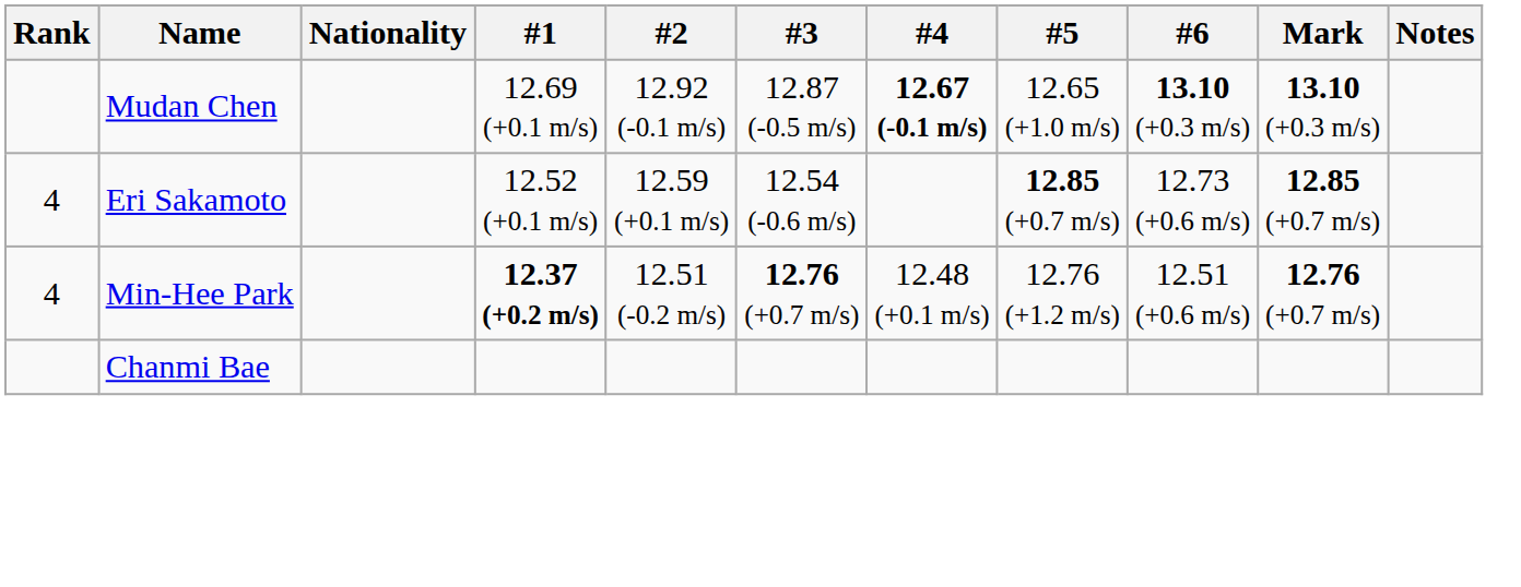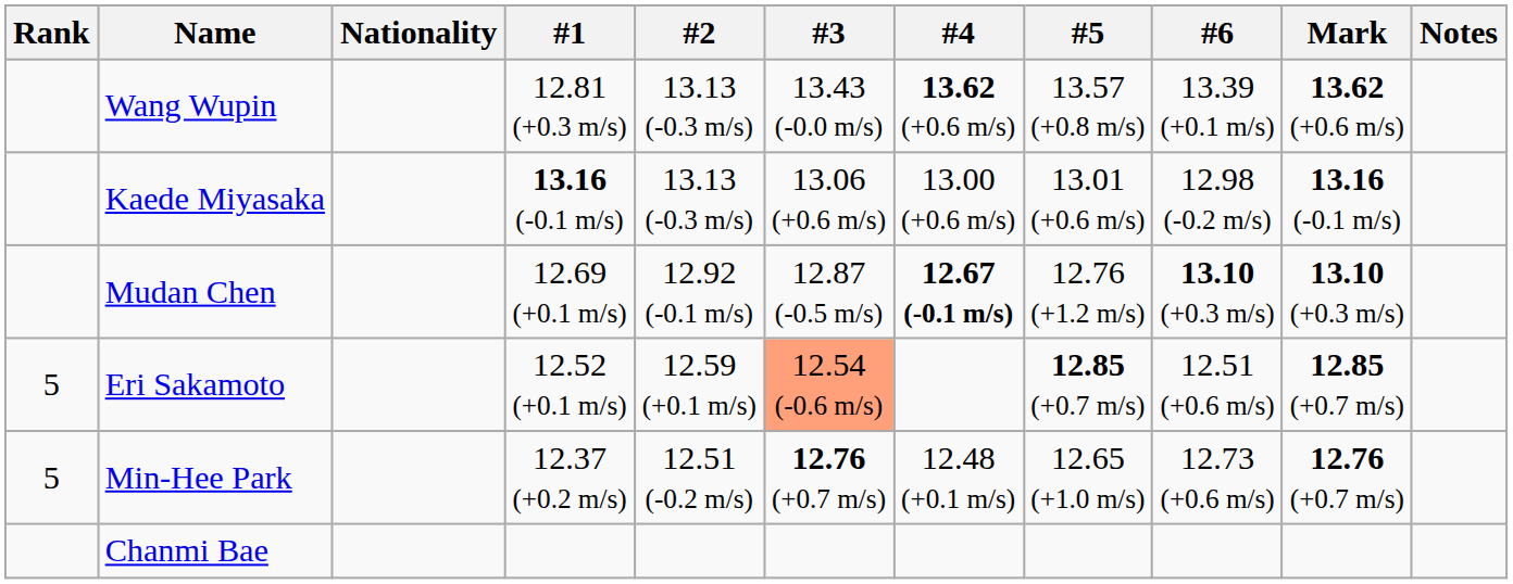+ row: Wang Wupin | 12.81 (+0.3 m/s) | 13.13 (-0.3 m/s) | 13.43 (-0.0 m/s) | 13.62 (+0.6 m/s) | 13.57 (+0.8 m/s) | 13.39 (+0.1 m/s) | 13.62 (+0.6 m/s)
+ row: Kaede Miyasaka | 13.16 (-0.1 m/s) | 13.13 (-0.3 m/s) | 13.06 (+0.6 m/s) | 13.00 (+0.6 m/s) | 13.01 (+0.6 m/s) | 12.98 (-0.2 m/s) | 13.16 (-0.1 m/s)
Mudan Chen | #5: 12.65 (+1.0 m/s) -> 12.76 (+1.2 m/s)
Eri Sakamoto | Rank: 4 -> 5
Eri Sakamoto | #3: no background -> lightsalmon background
Eri Sakamoto | #6: 12.73 (+0.6 m/s) -> 12.51 (+0.6 m/s)
Min-Hee Park | Rank: 4 -> 5
Min-Hee Park | #1: bold -> normal
Min-Hee Park | #5: 12.76 (+1.2 m/s) -> 12.65 (+1.0 m/s)
Min-Hee Park | #6: 12.51 (+0.6 m/s) -> 12.73 (+0.6 m/s)
